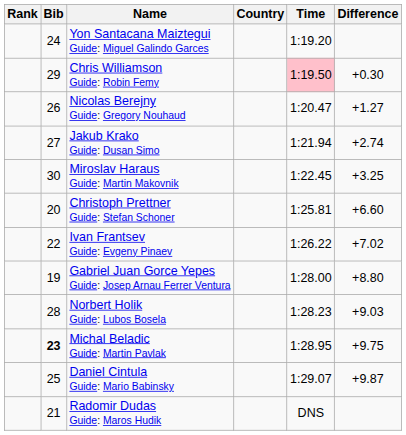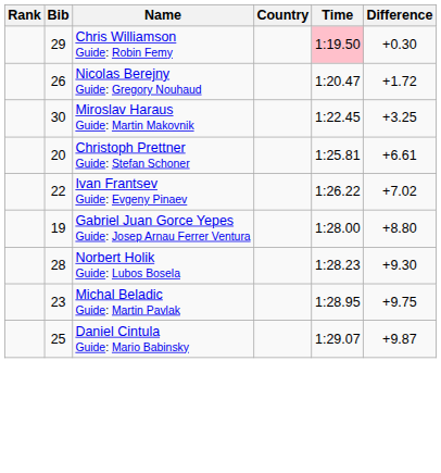- row: 24 | Yon Santacana Maiztegui Guide: Miguel Galindo Garces | 1:19.20
Nicolas Berejny Guide: Gregory Nouhaud | Difference: +1.27 -> +1.72
- row: 27 | Jakub Krako Guide: Dusan Simo | 1:21.94 | +2.74
Christoph Prettner Guide: Stefan Schoner | Difference: +6.60 -> +6.61
Norbert Holik Guide: Lubos Bosela | Difference: +9.03 -> +9.30
Michal Beladic Guide: Martin Pavlak | Bib: bold -> normal
- row: 21 | Radomir Dudas Guide: Maros Hudik | DNS
